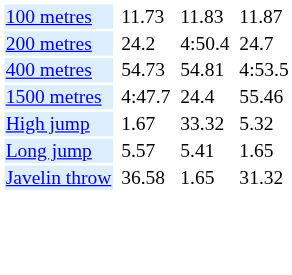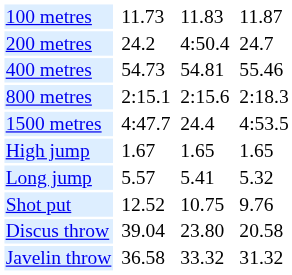400 metres | column 7: 4:53.5 -> 55.46
+ row: 800 metres | 2:15.1 | 2:15.6 | 2:18.3
1500 metres | column 7: 55.46 -> 4:53.5
High jump | column 5: 33.32 -> 1.65
High jump | column 7: 5.32 -> 1.65
Long jump | column 7: 1.65 -> 5.32
+ row: Shot put | 12.52 | 10.75 | 9.76
+ row: Discus throw | 39.04 | 23.80 | 20.58
Javelin throw | column 5: 1.65 -> 33.32
